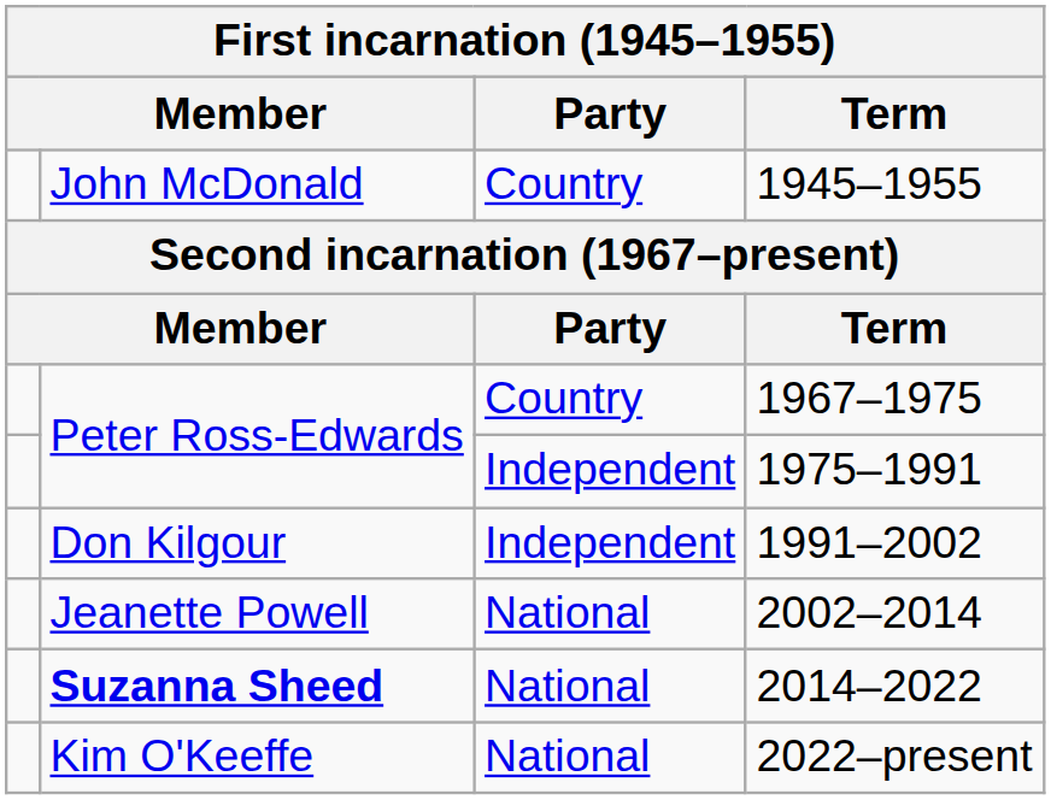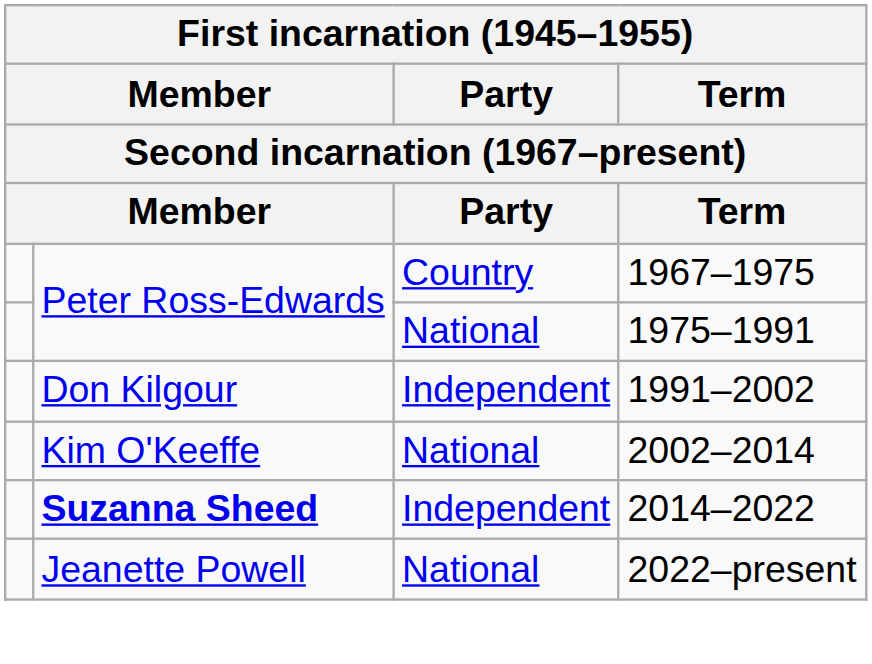- row: John McDonald | Country | 1945–1955
1975–1991 | Party: Independent -> National
2002–2014 | column 2: Jeanette Powell -> Kim O'Keeffe
2014–2022 | Party: National -> Independent
2022–present | column 2: Kim O'Keeffe -> Jeanette Powell
